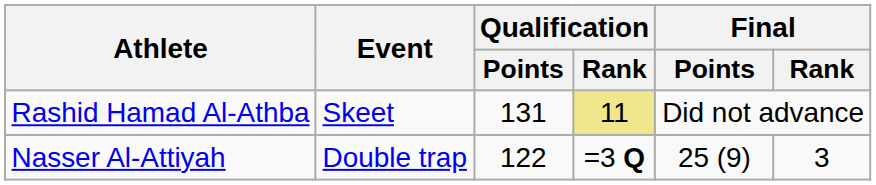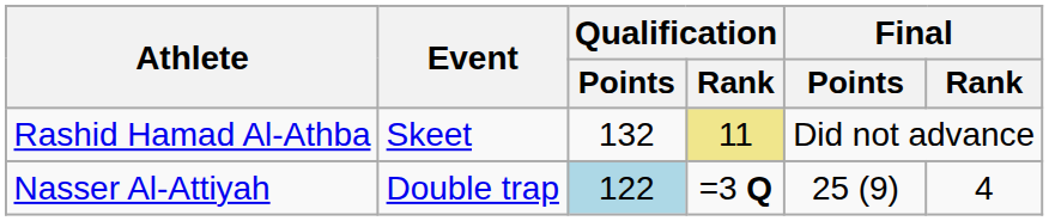Rashid Hamad Al-Athba | Qualification / Points: 131 -> 132
Nasser Al-Attiyah | Qualification / Points: no background -> lightblue background
Nasser Al-Attiyah | Final / Rank: 3 -> 4
